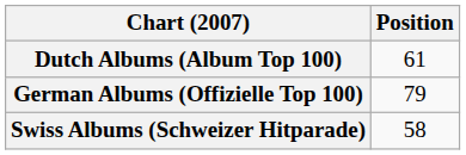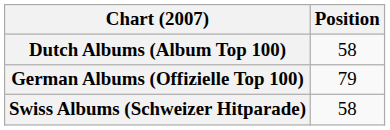Dutch Albums (Album Top 100) | Position: 61 -> 58
